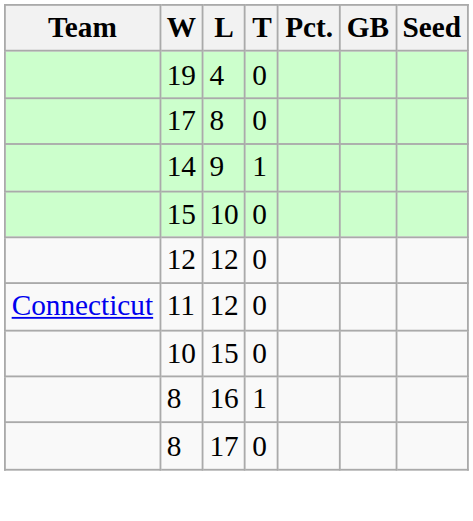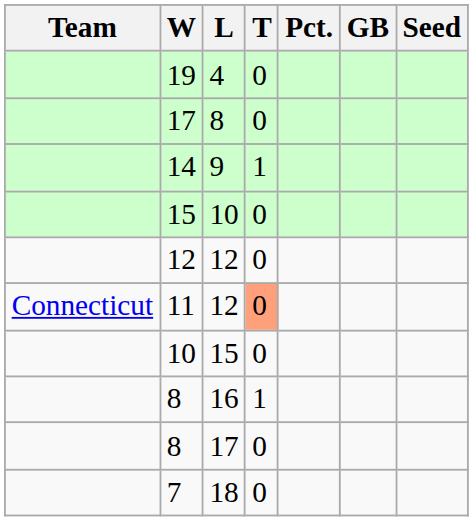11 | T: no background -> lightsalmon background
+ row: 7 | 18 | 0
